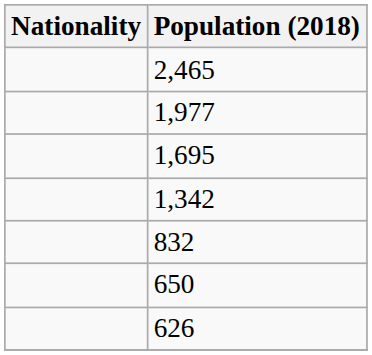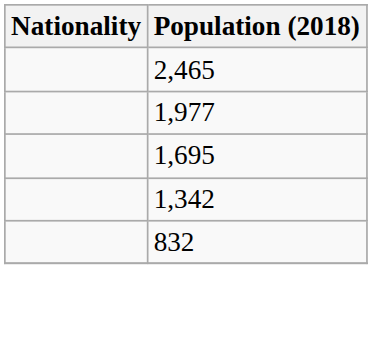- row: 650
- row: 626
